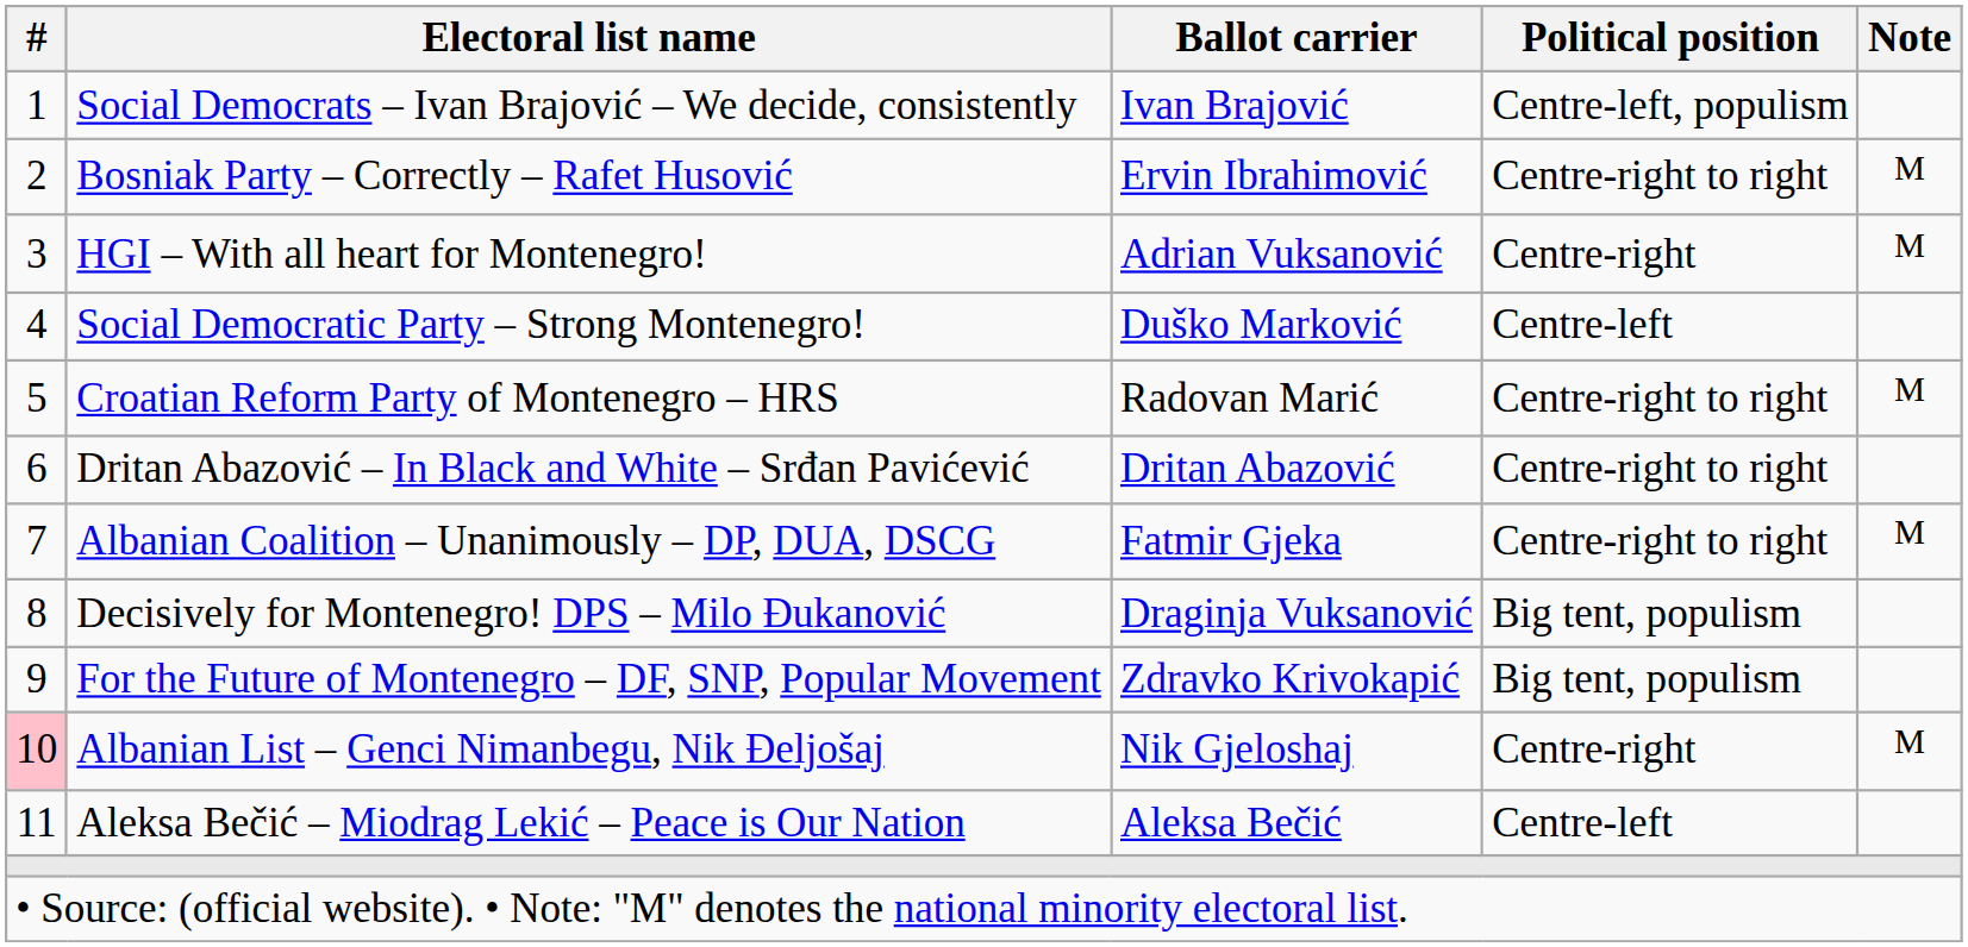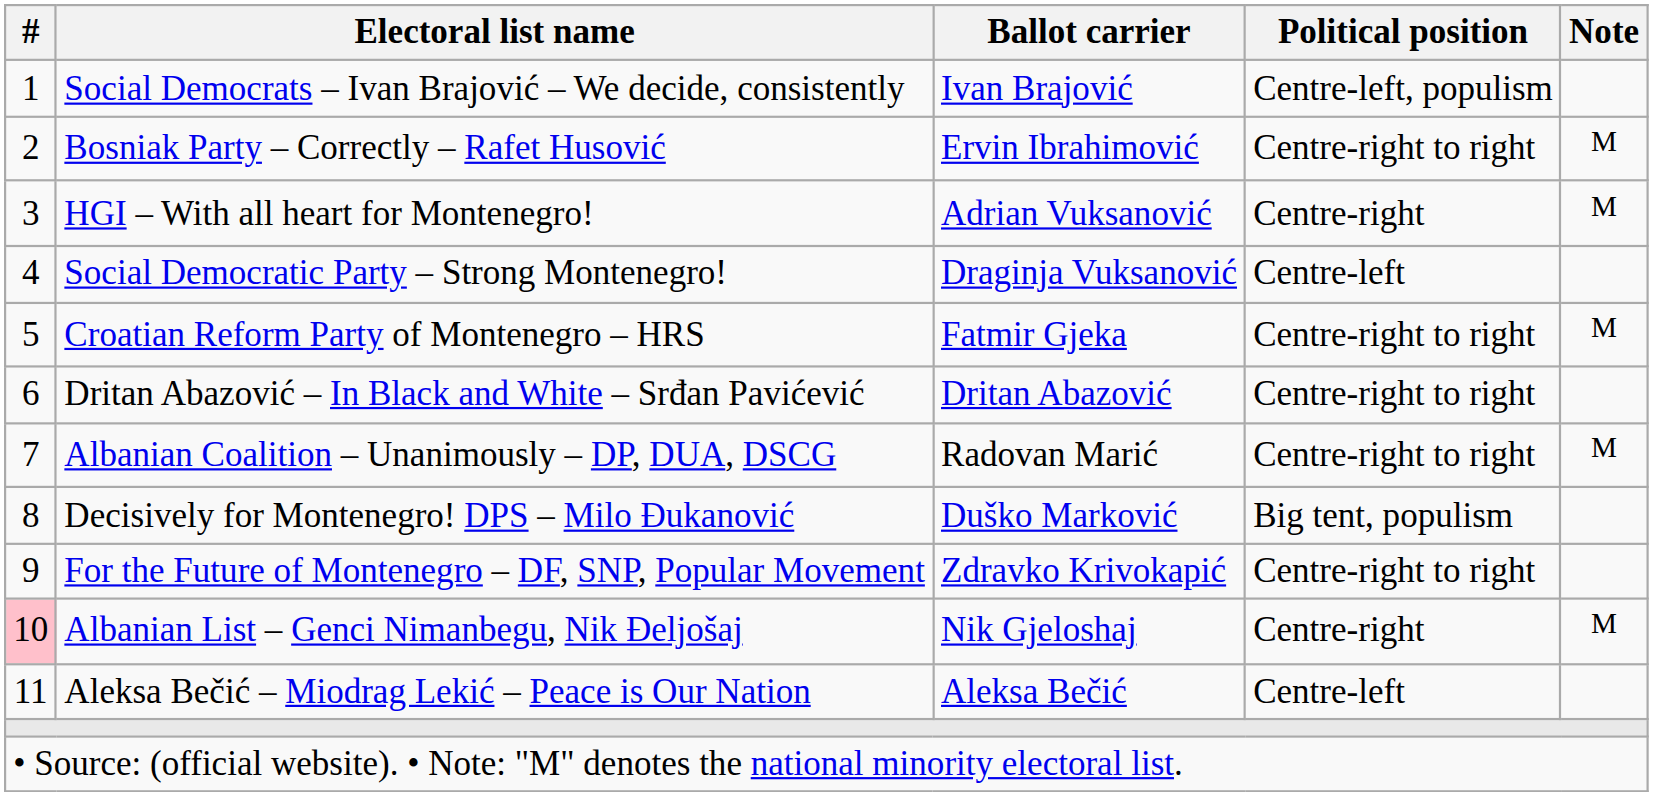Social Democratic Party – Strong Montenegro! | Ballot carrier: Duško Marković -> Draginja Vuksanović
Croatian Reform Party of Montenegro – HRS | Ballot carrier: Radovan Marić -> Fatmir Gjeka
Albanian Coalition – Unanimously – DP, DUA, DSCG | Ballot carrier: Fatmir Gjeka -> Radovan Marić
Decisively for Montenegro! DPS – Milo Đukanović | Ballot carrier: Draginja Vuksanović -> Duško Marković
For the Future of Montenegro – DF, SNP, Popular Movement | Political position: Big tent, populism -> Centre-right to right
